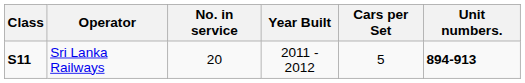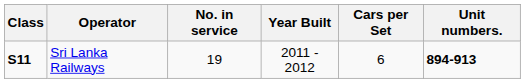Sri Lanka Railways | No. in service: 20 -> 19
Sri Lanka Railways | Cars per Set: 5 -> 6
